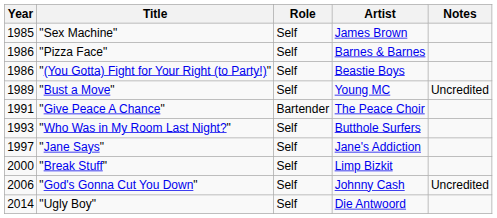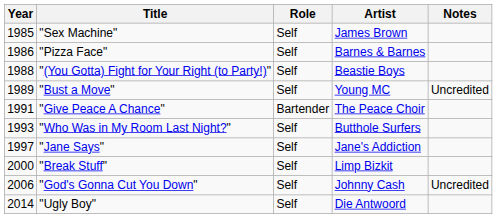"(You Gotta) Fight for Your Right (to Party!)" | Year: 1986 -> 1988
